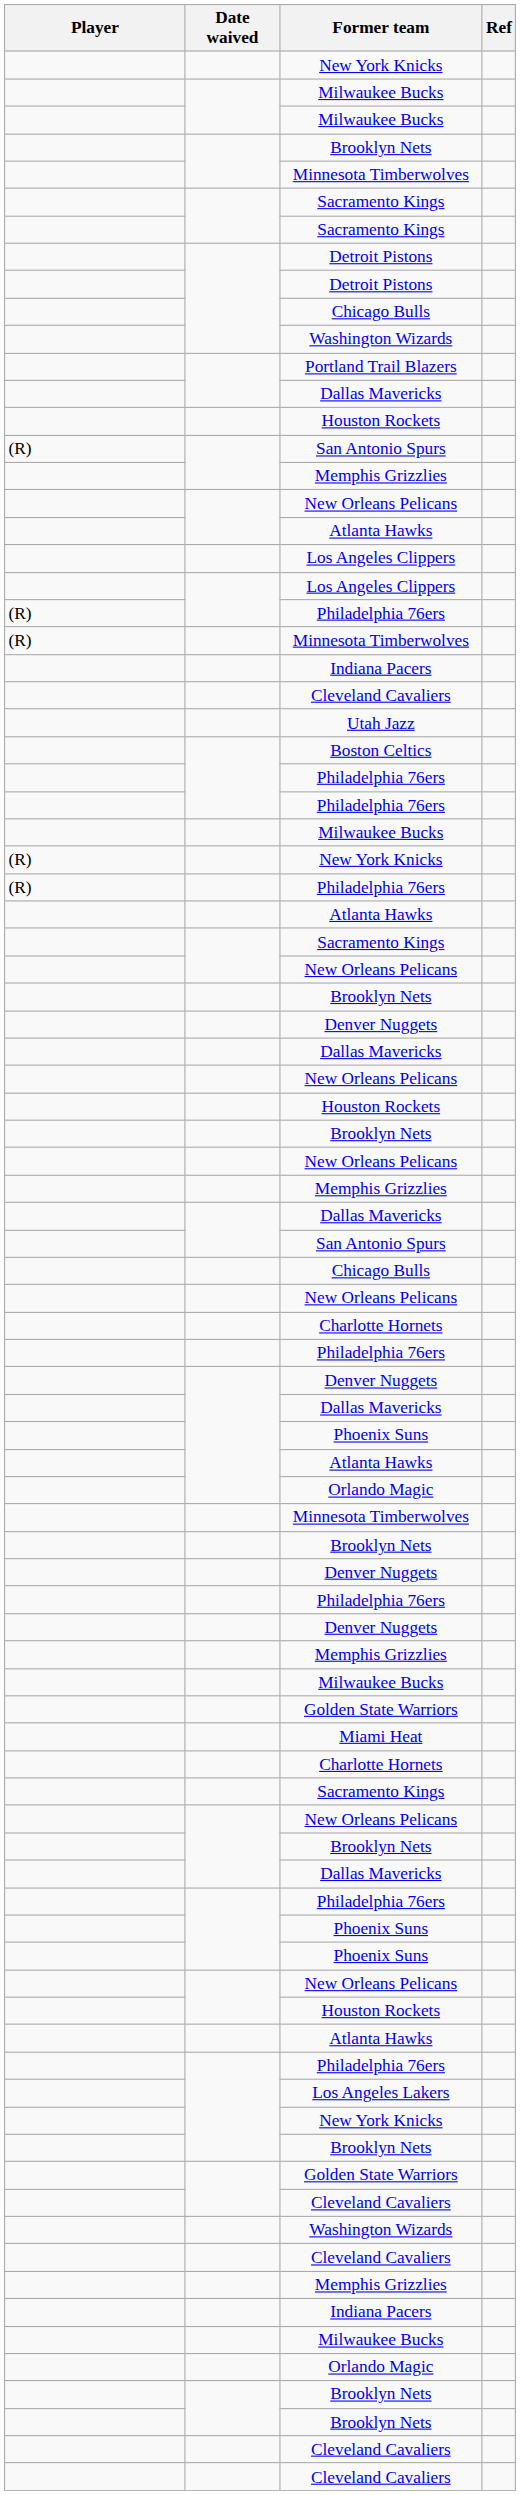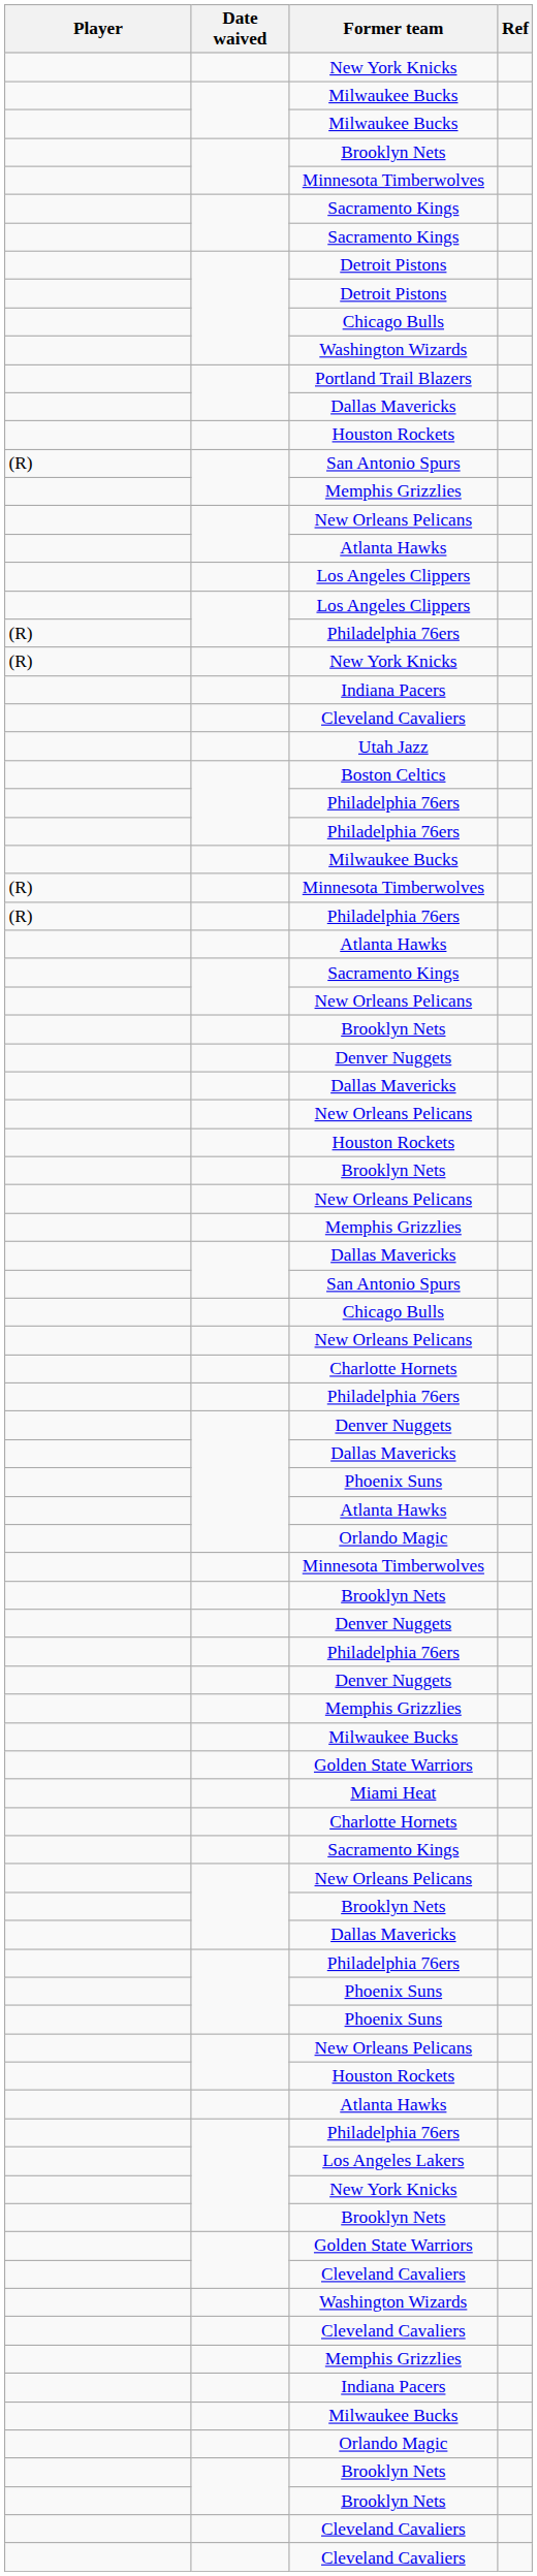rows swapped: (R) / New York Knicks <-> (R) / Minnesota Timberwolves
